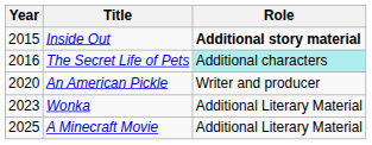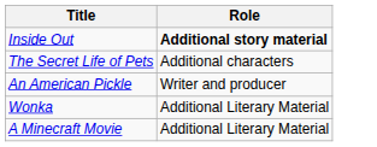- column: Year | 2015 | 2016 | 2020 | 2023 | 2025
The Secret Life of Pets | Role: paleturquoise background -> no background
